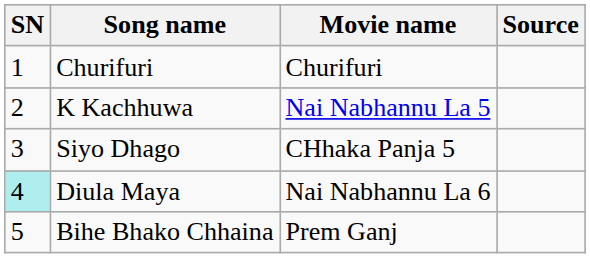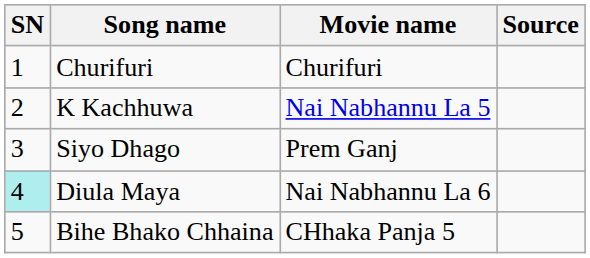Siyo Dhago | Movie name: CHhaka Panja 5 -> Prem Ganj
Bihe Bhako Chhaina | Movie name: Prem Ganj -> CHhaka Panja 5
